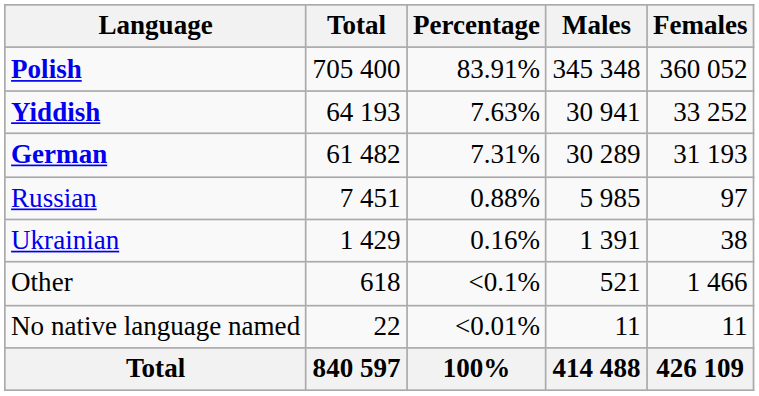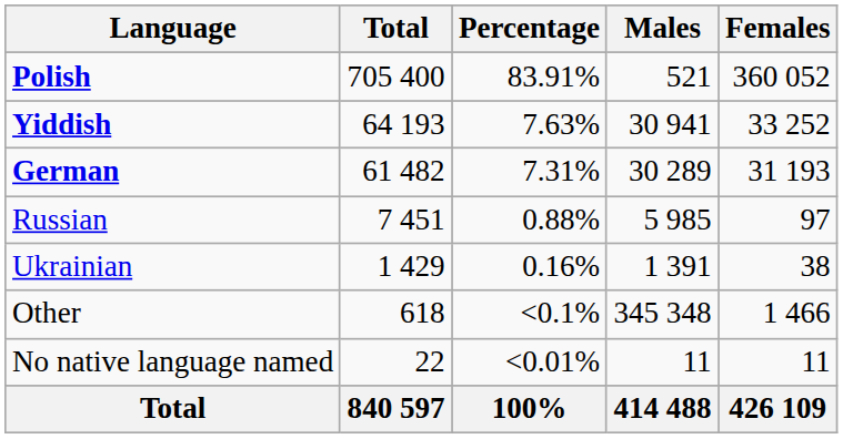Polish | Males: 345 348 -> 521
Other | Males: 521 -> 345 348
